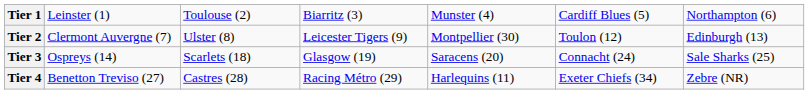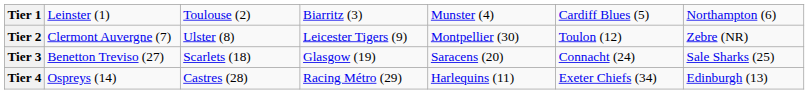Tier 2 | column 7: Edinburgh (13) -> Zebre (NR)
Tier 3 | column 2: Ospreys (14) -> Benetton Treviso (27)
Tier 4 | column 2: Benetton Treviso (27) -> Ospreys (14)
Tier 4 | column 7: Zebre (NR) -> Edinburgh (13)
